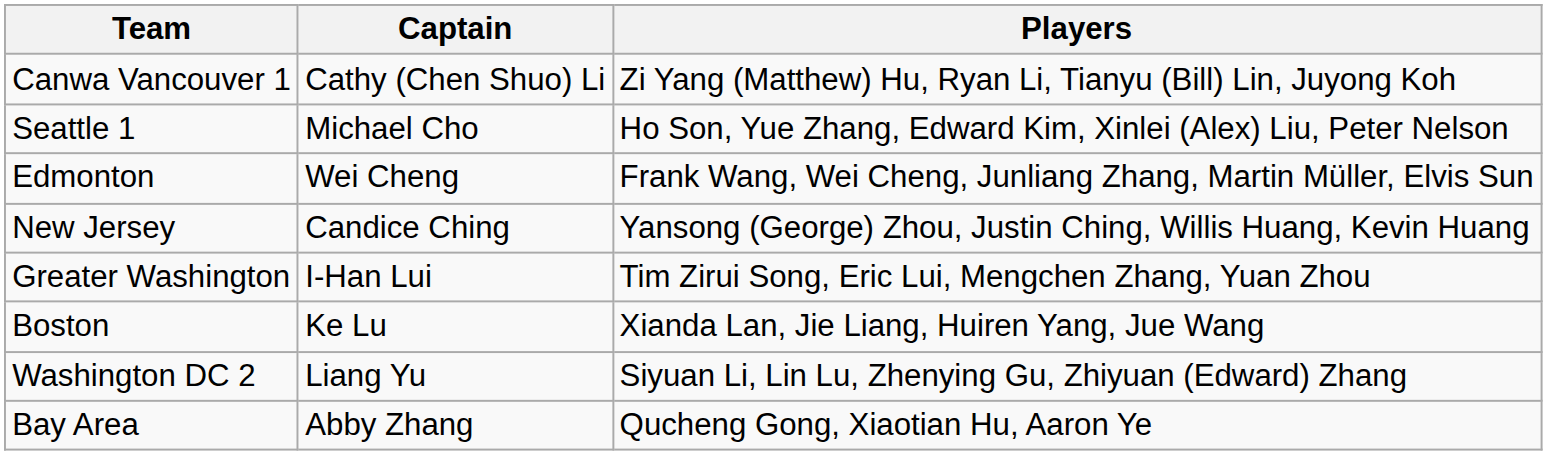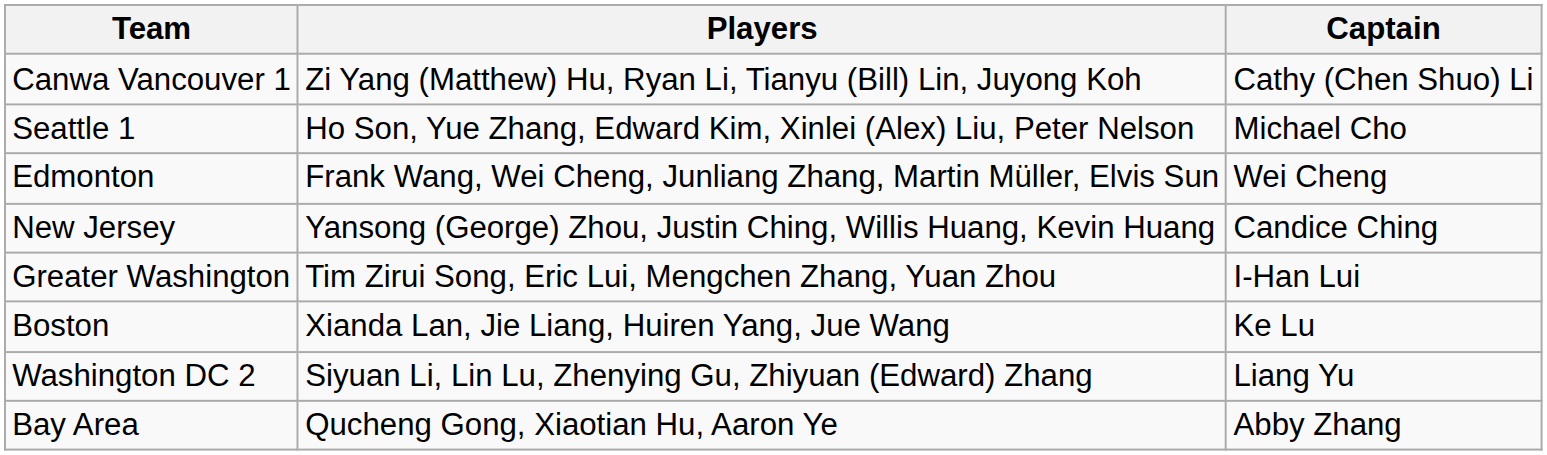columns swapped: Captain <-> Players
